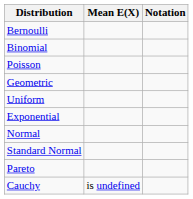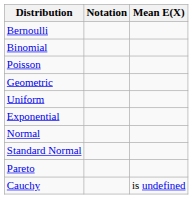columns swapped: Notation <-> Mean E(X)
